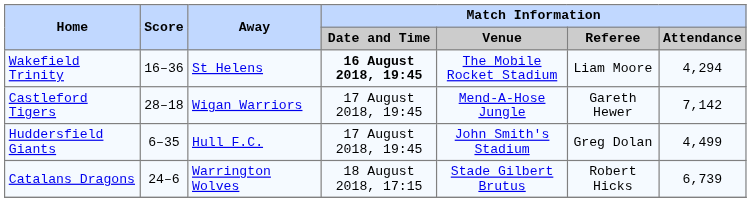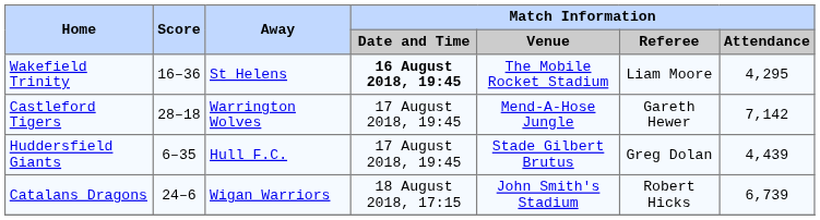Wakefield Trinity | Match Information / Attendance: 4,294 -> 4,295
Castleford Tigers | Away: Wigan Warriors -> Warrington Wolves
Huddersfield Giants | Match Information / Venue: John Smith's Stadium -> Stade Gilbert Brutus
Huddersfield Giants | Match Information / Attendance: 4,499 -> 4,439
Catalans Dragons | Away: Warrington Wolves -> Wigan Warriors
Catalans Dragons | Match Information / Venue: Stade Gilbert Brutus -> John Smith's Stadium
